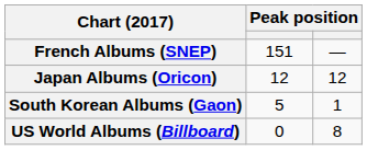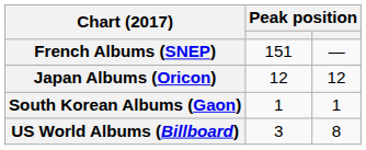South Korean Albums (Gaon) | column 2: 5 -> 1
US World Albums (Billboard) | column 2: 0 -> 3
